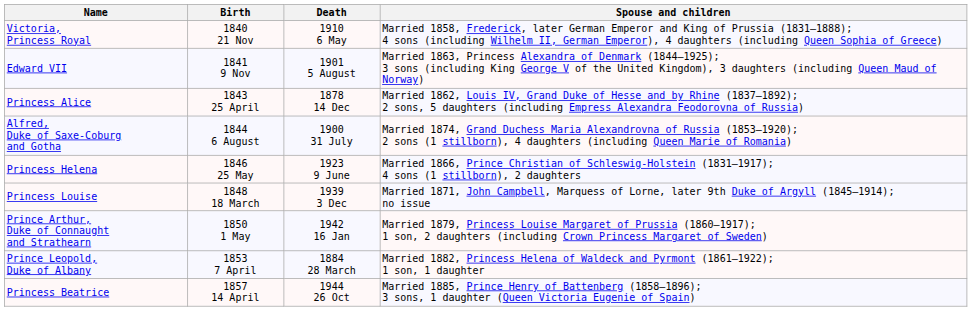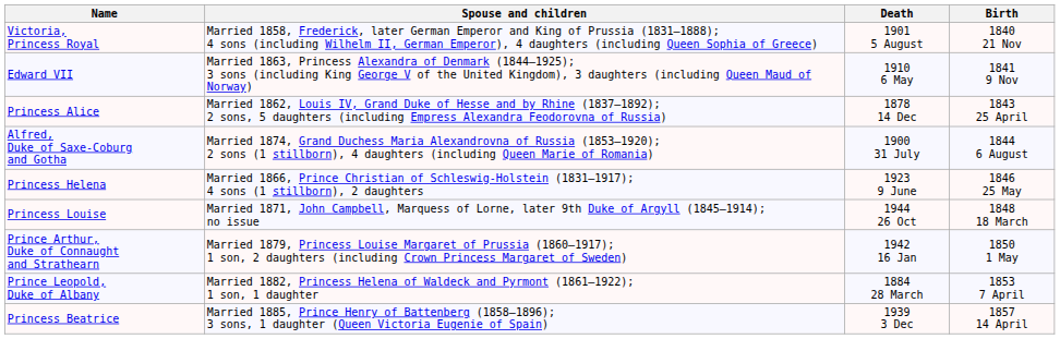columns swapped: Birth <-> Spouse and children
Victoria, Princess Royal | Death: 1910 6 May -> 1901 5 August
Edward VII | Death: 1901 5 August -> 1910 6 May
Princess Louise | Death: 1939 3 Dec -> 1944 26 Oct
Princess Beatrice | Death: 1944 26 Oct -> 1939 3 Dec
